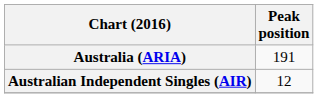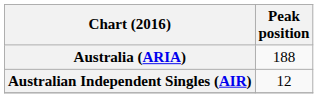Australia (ARIA) | Peak position: 191 -> 188
